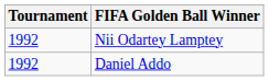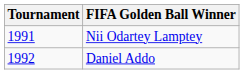Nii Odartey Lamptey | Tournament: 1992 -> 1991
